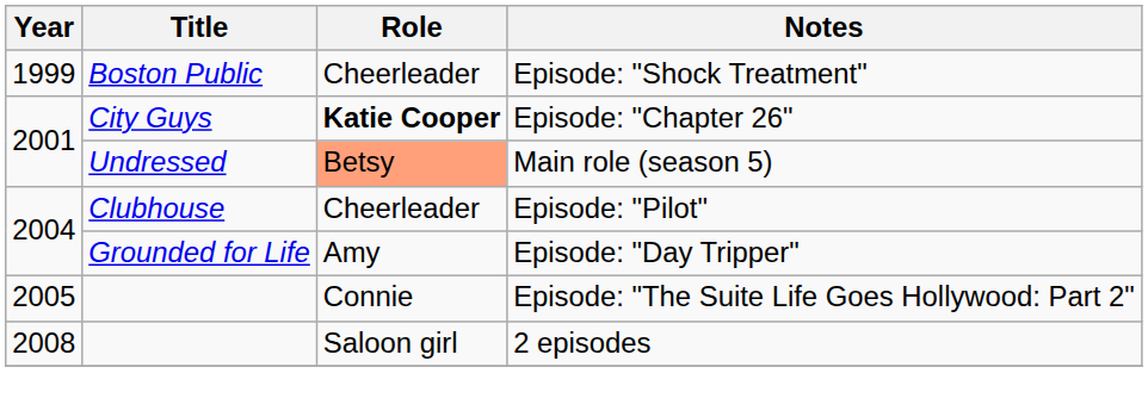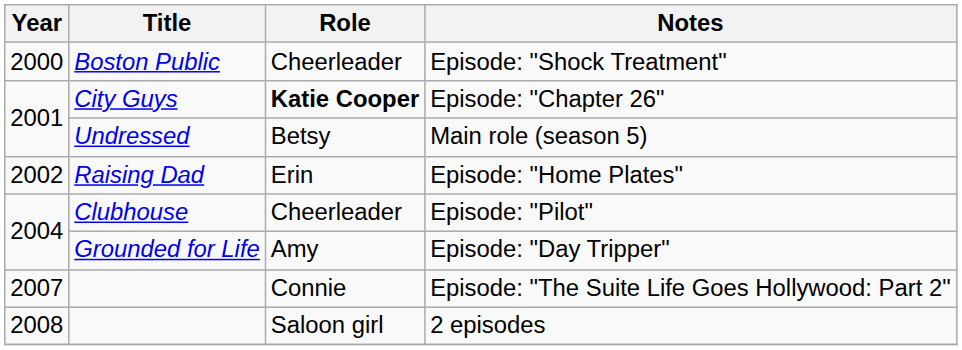Episode: "Shock Treatment" | Year: 1999 -> 2000
Main role (season 5) | Role: lightsalmon background -> no background
+ row: 2002 | Raising Dad | Erin | Episode: "Home Plates"
Episode: "The Suite Life Goes Hollywood: Part 2" | Year: 2005 -> 2007
